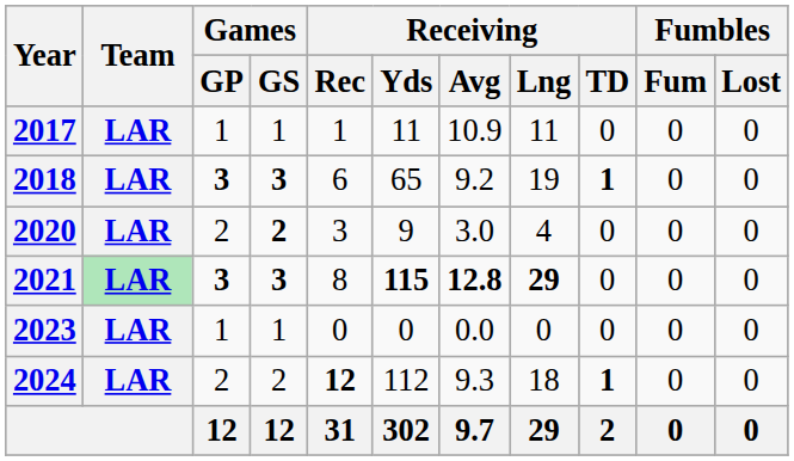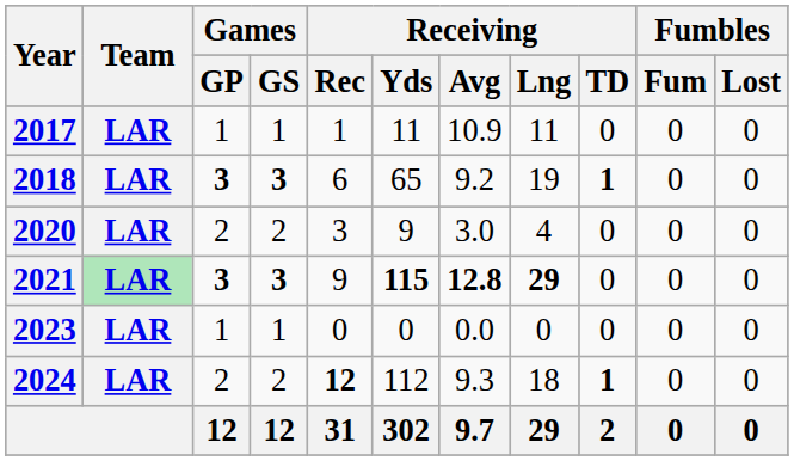2020 | Games / GS: bold -> normal
2021 | Receiving / Rec: 8 -> 9
